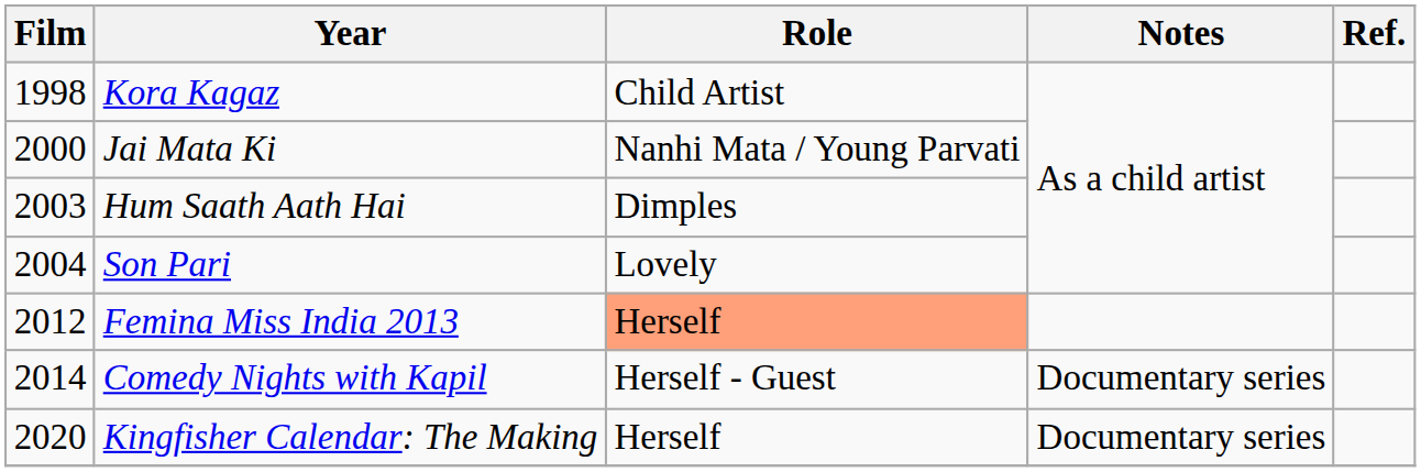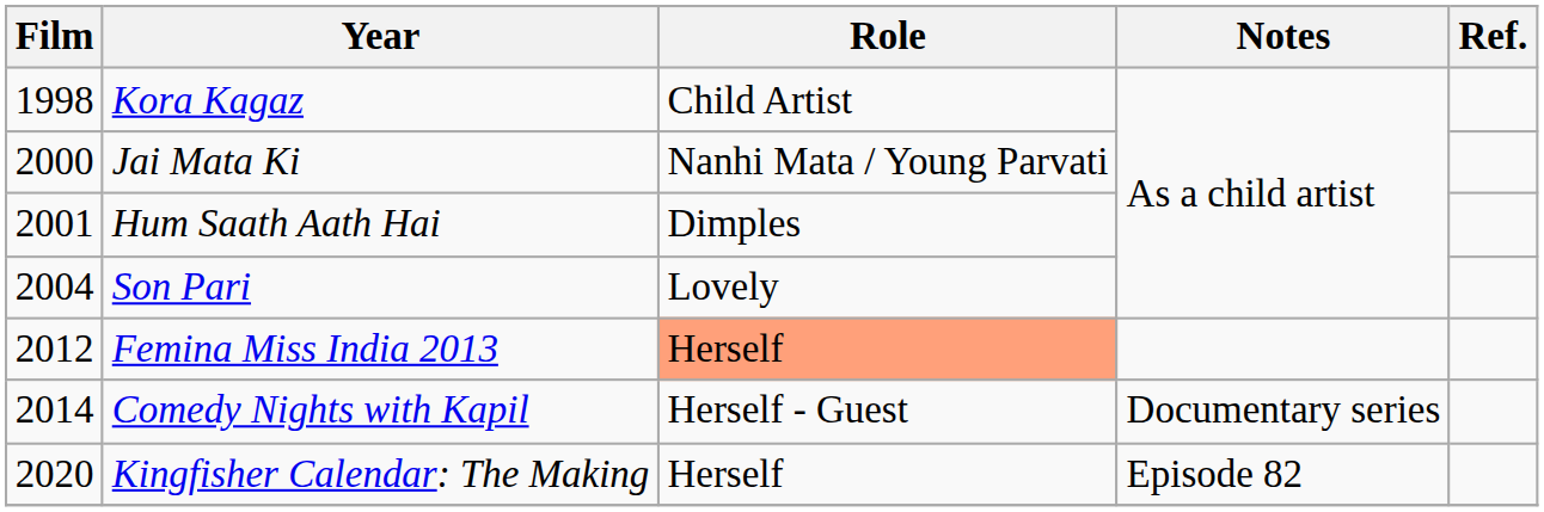Hum Saath Aath Hai | Film: 2003 -> 2001
Kingfisher Calendar: The Making | Notes: Documentary series -> Episode 82
